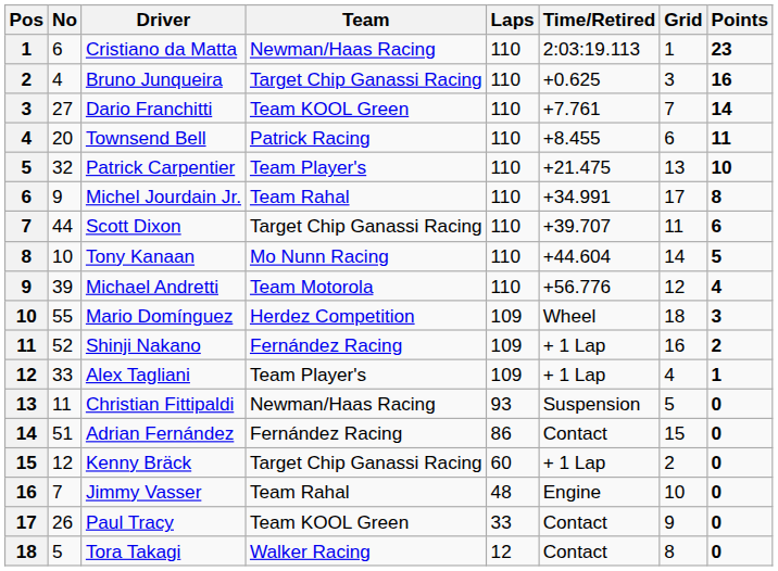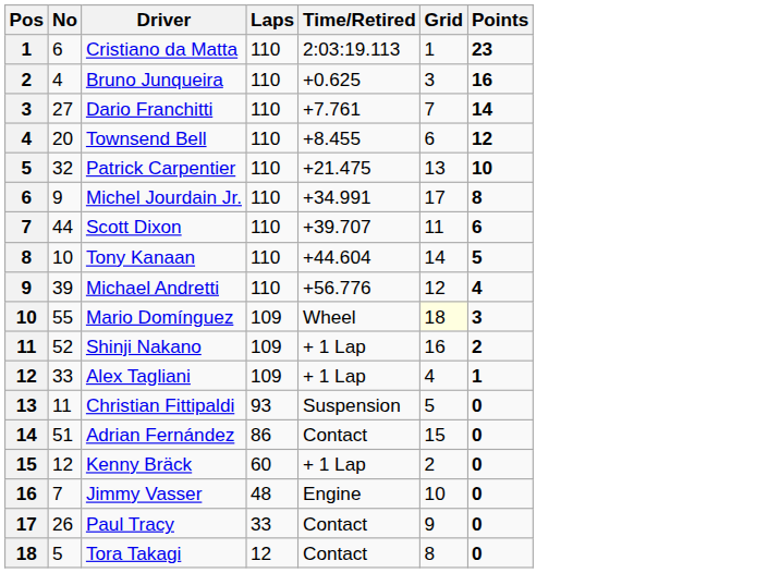- column: Team | Newman/Haas Racing | Target Chip Ganassi Racing | Team KOOL Green | Patrick Racing | Team Player's | Team Rahal | Target Chip Ganassi Racing | Mo Nunn Racing | Team Motorola | Herdez Competition | Fernández Racing | Team Player's | Newman/Haas Racing | Fernández Racing | Target Chip Ganassi Racing | Team Rahal | Team KOOL Green | Walker Racing
Townsend Bell | Points: 11 -> 12
Mario Domínguez | Grid: no background -> lightyellow background
